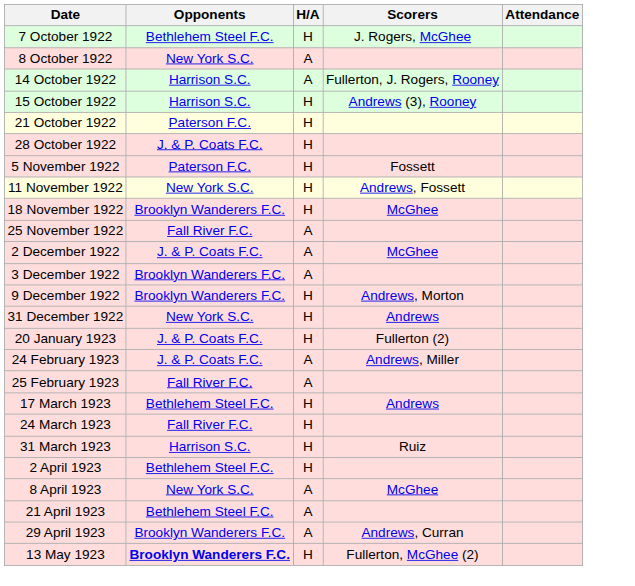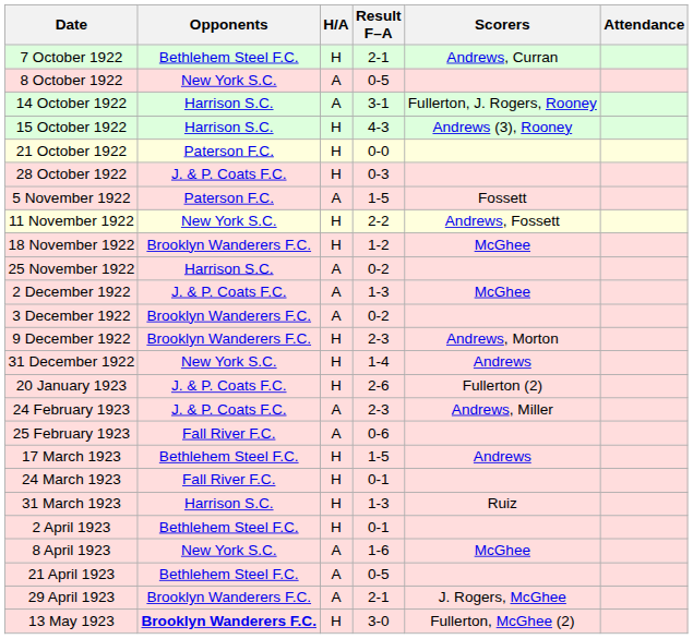+ column: Result F–A | 2-1 | 0-5 | 3-1 | 4-3 | 0-0 | 0-3 | 1-5 | 2-2 | 1-2 | 0-2 | 1-3 | 0-2 | 2-3 | 1-4 | 2-6 | 2-3 | 0-6 | 1-5 | 0-1 | 1-3 | 0-1 | 1-6 | 0-5 | 2-1 | 3-0
7 October 1922 | Scorers: J. Rogers, McGhee -> Andrews, Curran
5 November 1922 | H/A: H -> A
25 November 1922 | Opponents: Fall River F.C. -> Harrison S.C.
29 April 1923 | Scorers: Andrews, Curran -> J. Rogers, McGhee
